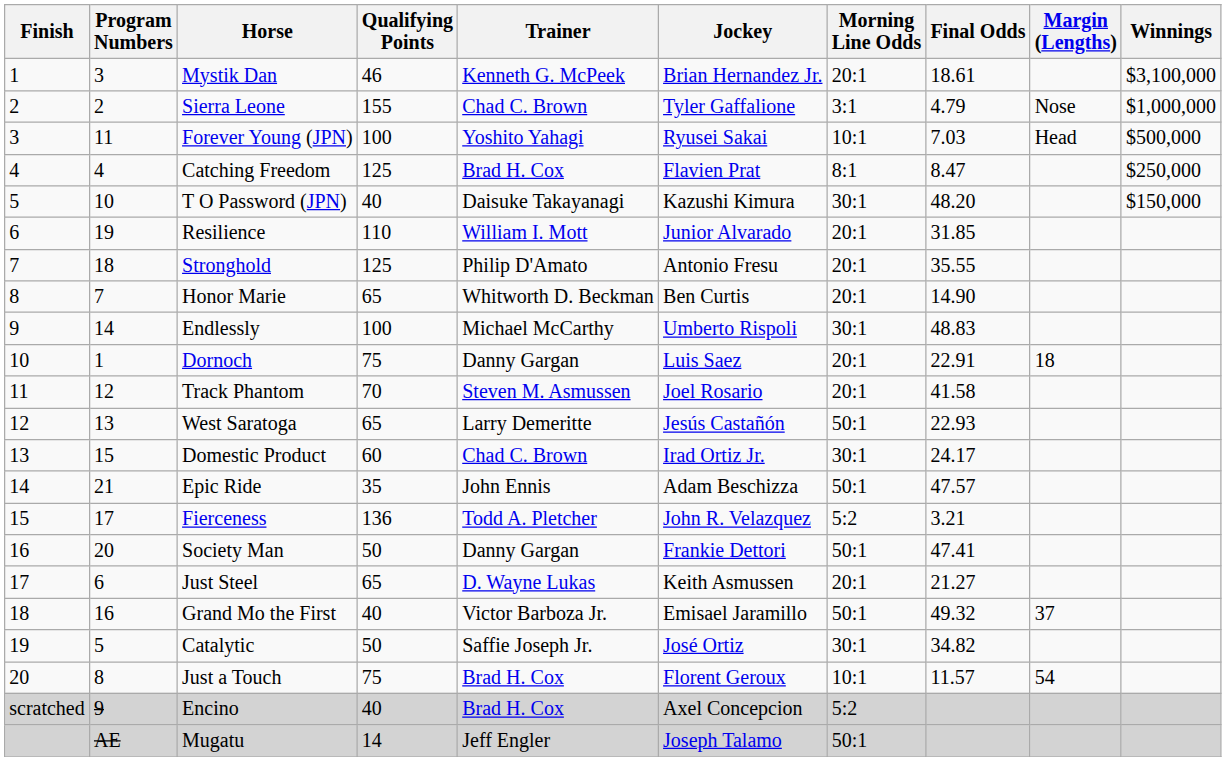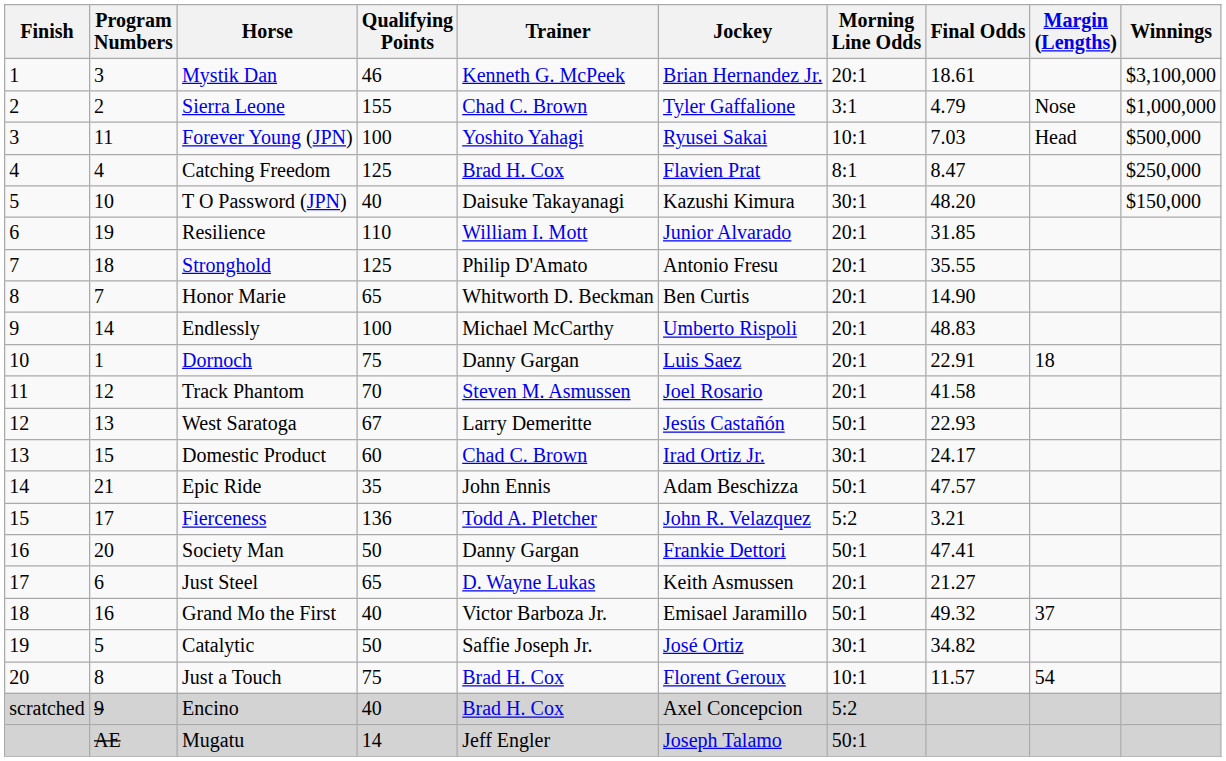Endlessly | Morning Line Odds: 30:1 -> 20:1
West Saratoga | Qualifying Points: 65 -> 67
